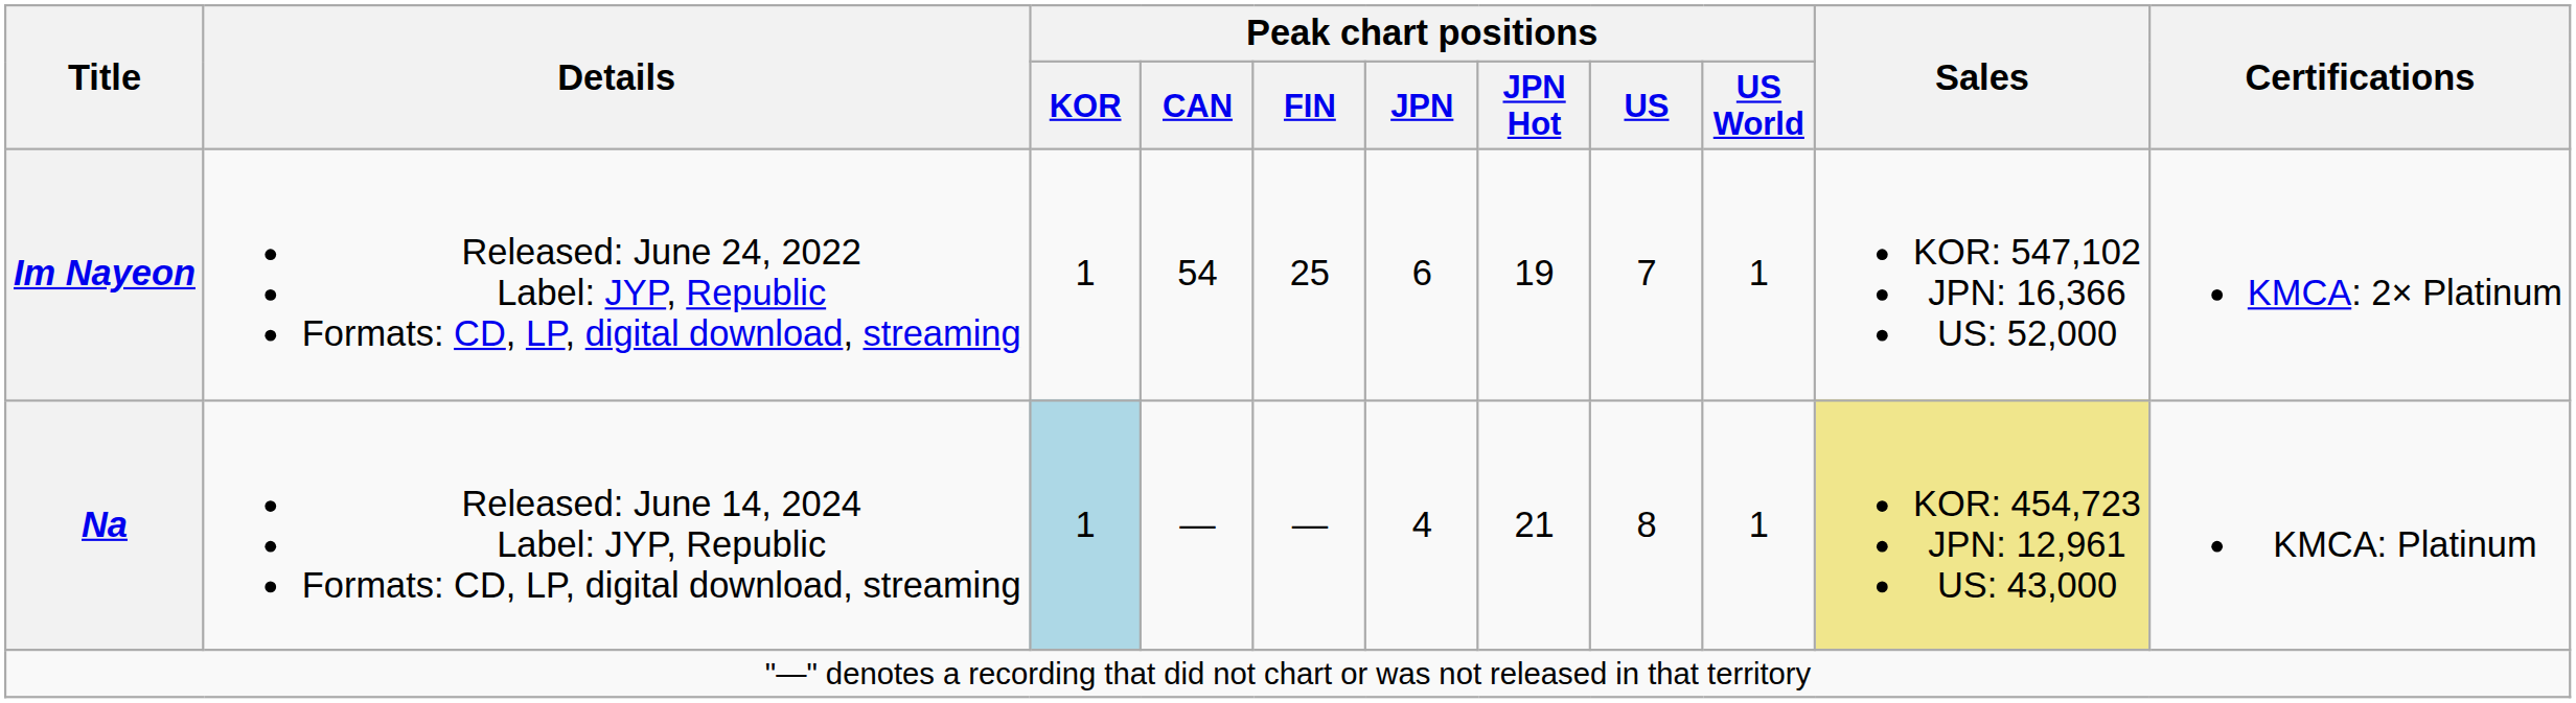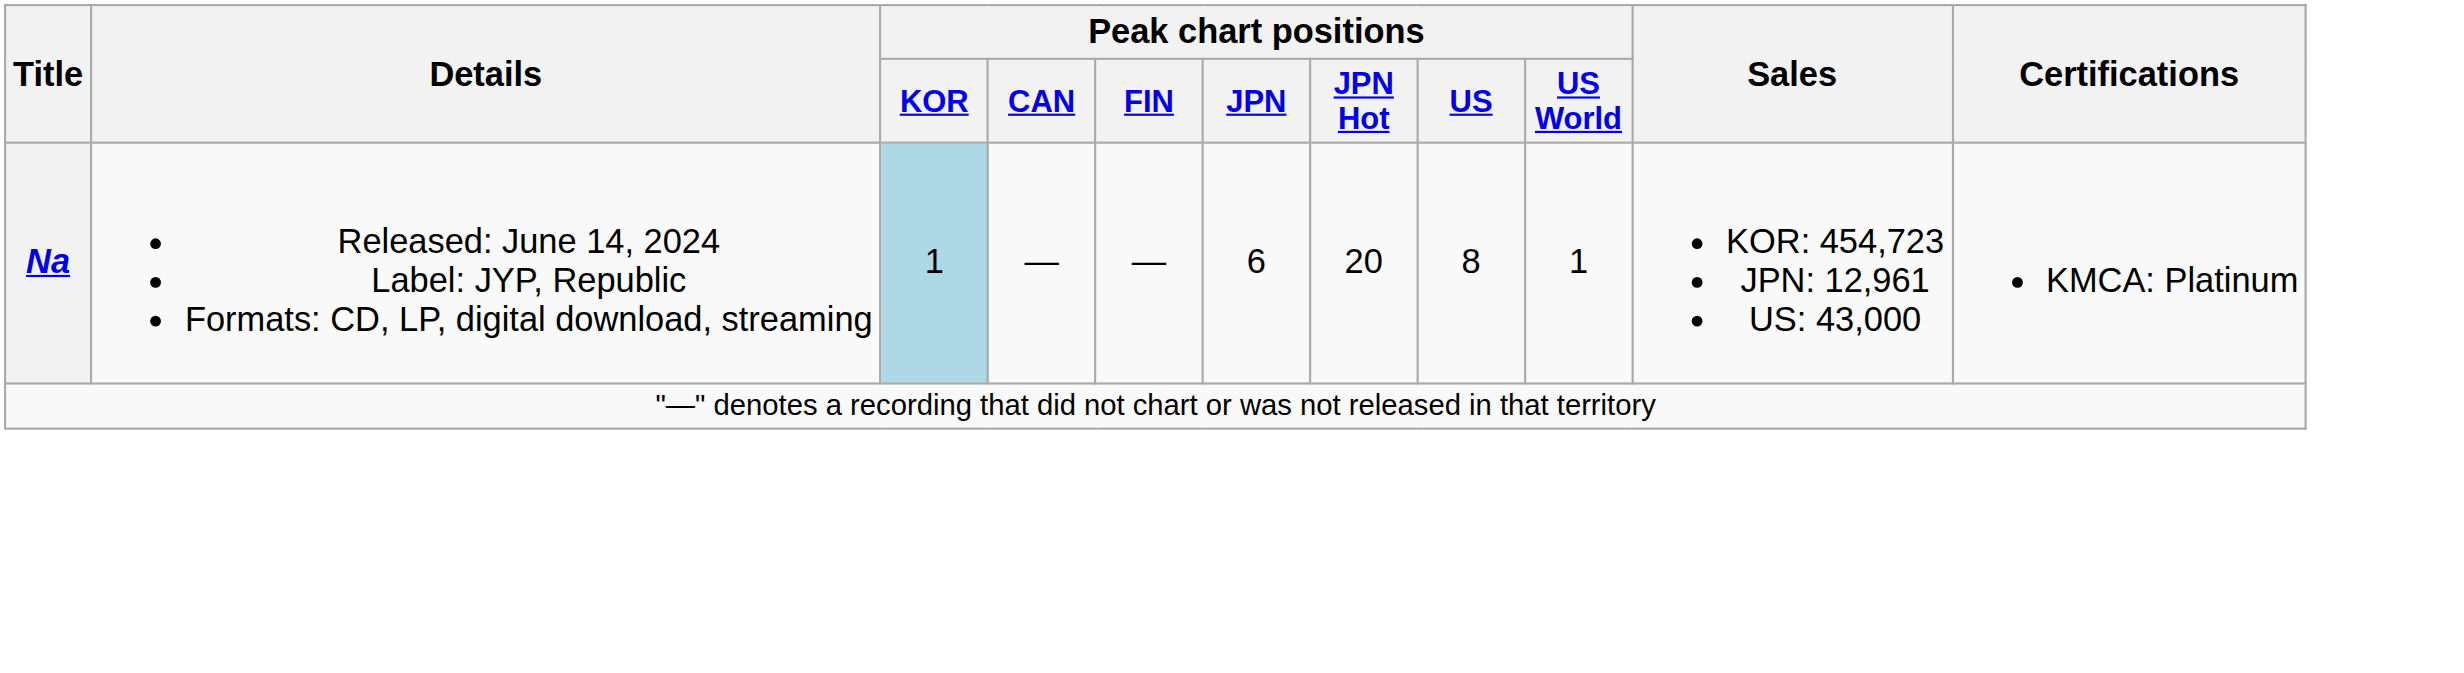- row: Im Nayeon | Released: June 24, 2022 Label: JYP, Republic Formats: CD, LP, digital download, streaming | 1 | 54 | 25 | 6 | 19 | 7 | 1 | KOR: 547,102 JPN: 16,366 US: 52,000 | KMCA: 2× Platinum
Na | Peak chart positions / JPN: 4 -> 6
Na | Peak chart positions / JPN Hot: 21 -> 20
Na | Sales: khaki background -> no background
